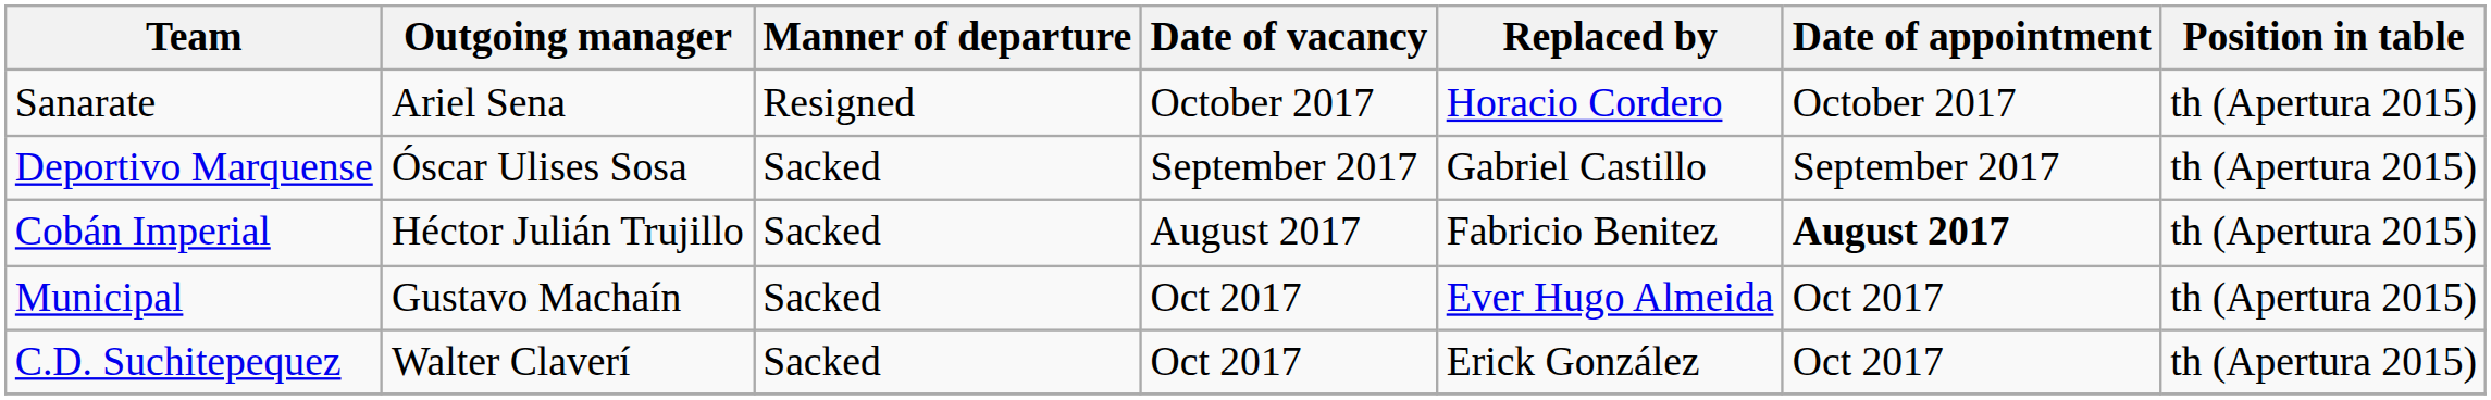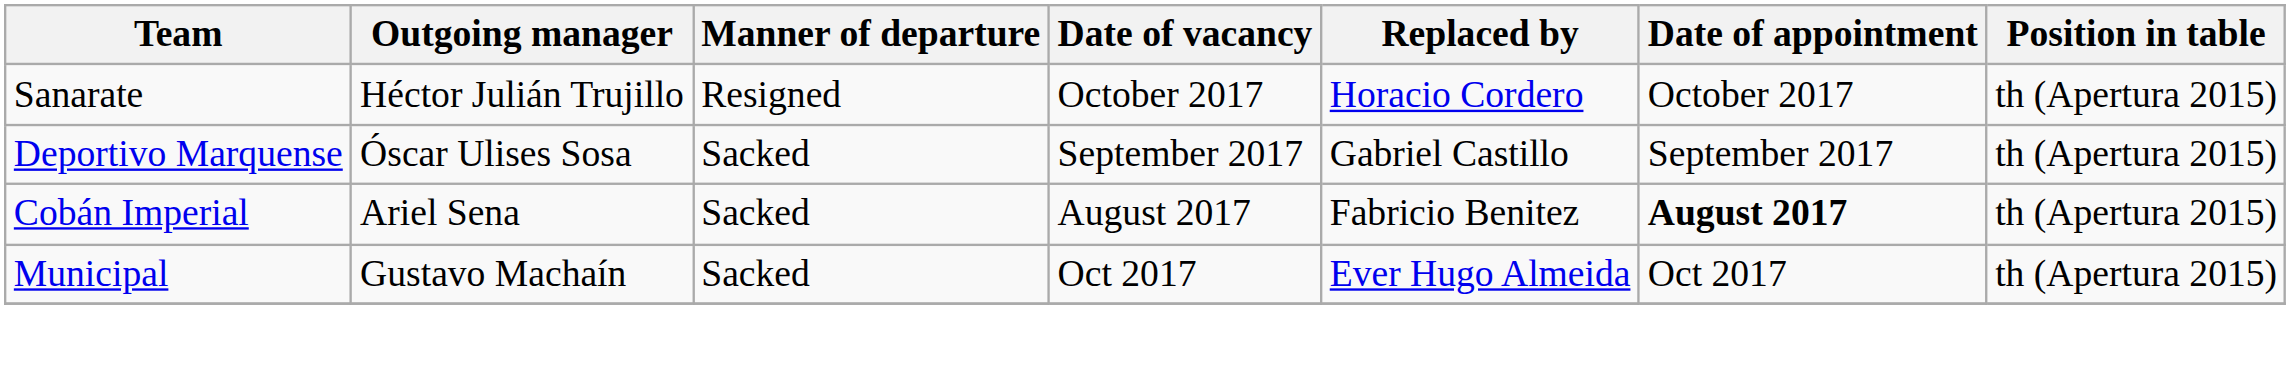Sanarate | Outgoing manager: Ariel Sena -> Héctor Julián Trujillo
Cobán Imperial | Outgoing manager: Héctor Julián Trujillo -> Ariel Sena
- row: C.D. Suchitepequez | Walter Claverí | Sacked | Oct 2017 | Erick González | Oct 2017 | th (Apertura 2015)
